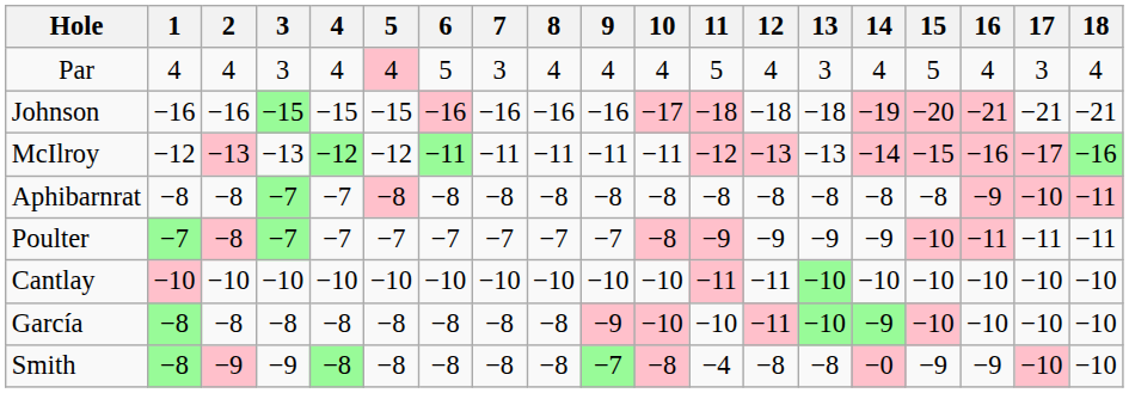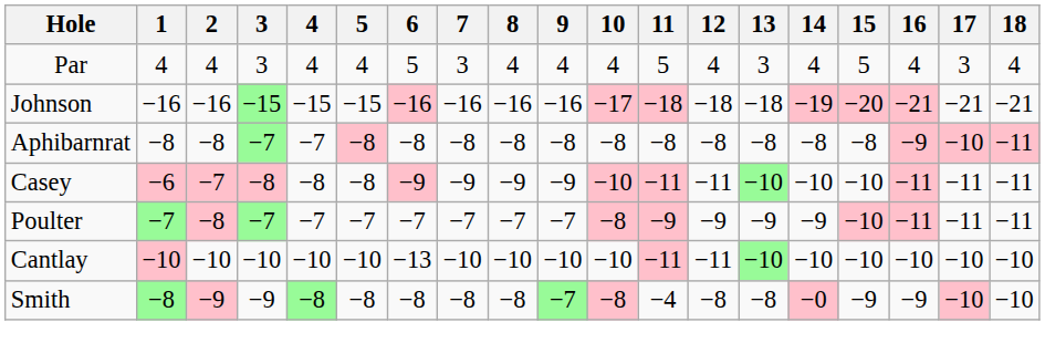Par | 5: pink background -> no background
- row: McIlroy | −12 | −13 | −13 | −12 | −12 | −11 | −11 | −11 | −11 | −11 | −12 | −13 | −13 | −14 | −15 | −16 | −17 | −16
+ row: Casey | −6 | −7 | −8 | −8 | −8 | −9 | −9 | −9 | −9 | −10 | −11 | −11 | −10 | −10 | −10 | −11 | −11 | −11
Cantlay | 6: −10 -> −13
- row: García | −8 | −8 | −8 | −8 | −8 | −8 | −8 | −8 | −9 | −10 | −10 | −11 | −10 | −9 | −10 | −10 | −10 | −10
